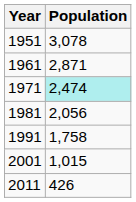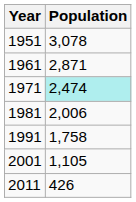1981 | Population: 2,056 -> 2,006
2001 | Population: 1,015 -> 1,105
